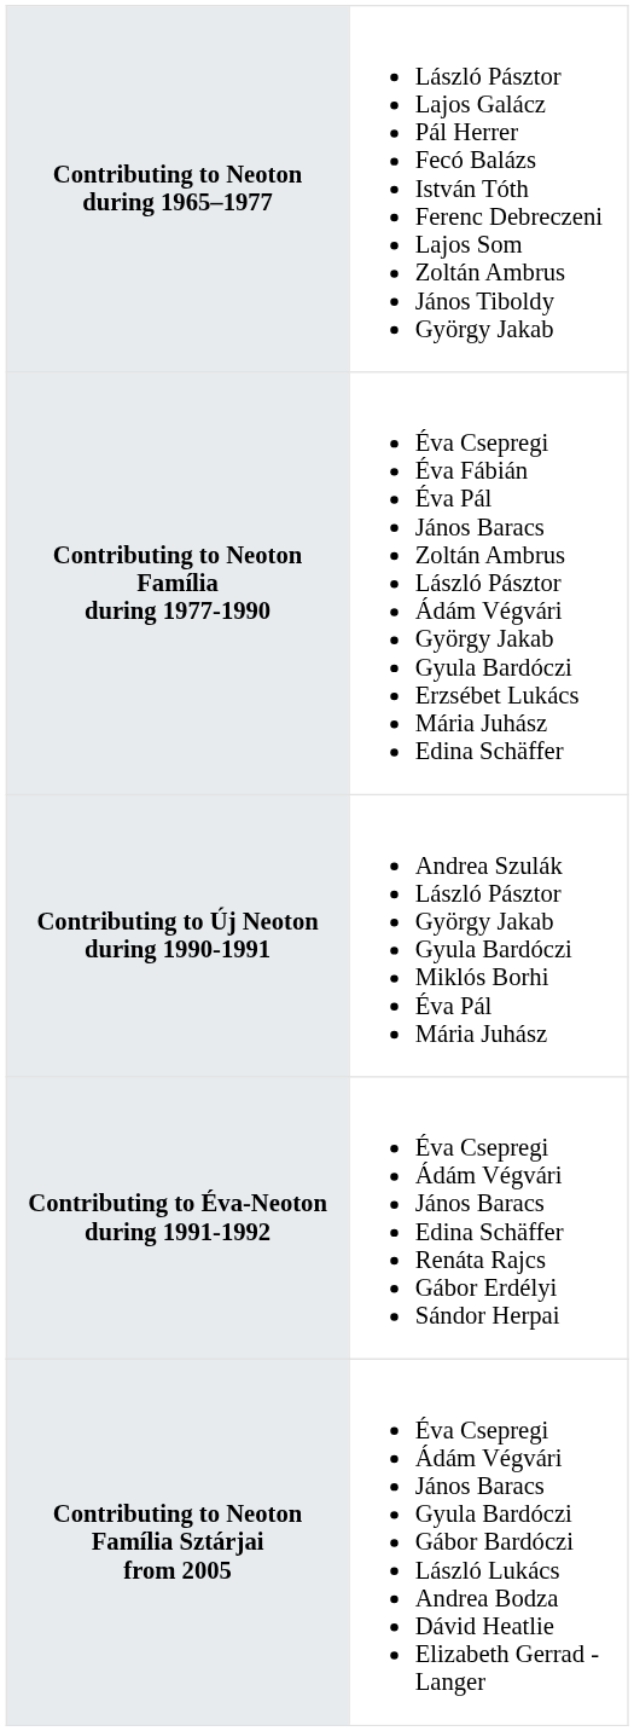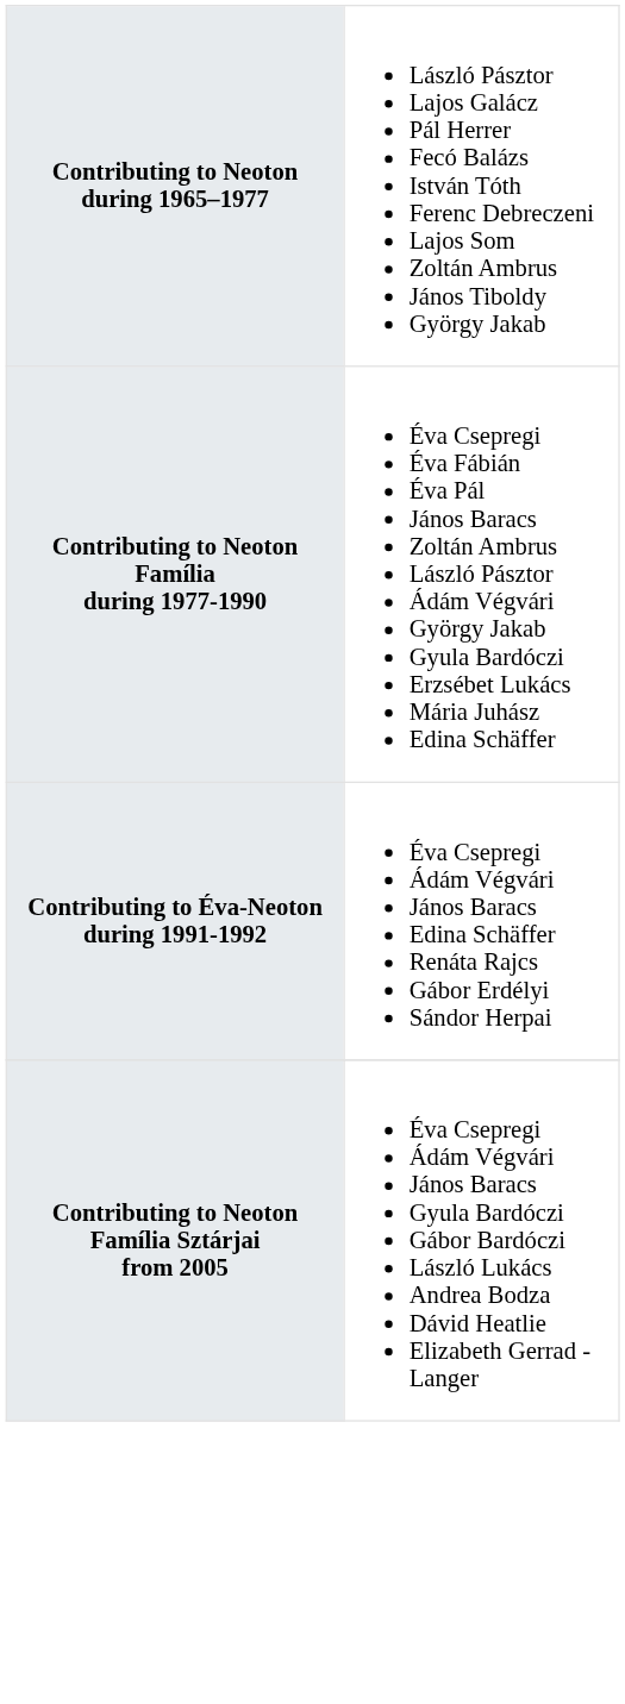- row: Contributing to Új Neoton during 1990-1991 | Andrea Szulák László Pásztor György Jakab Gyula Bardóczi Miklós Borhi Éva Pál Mária Juhász
